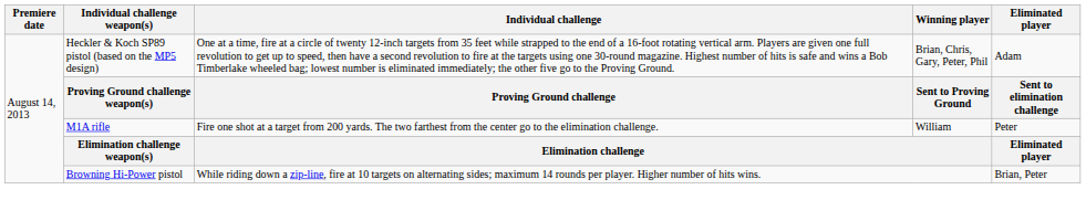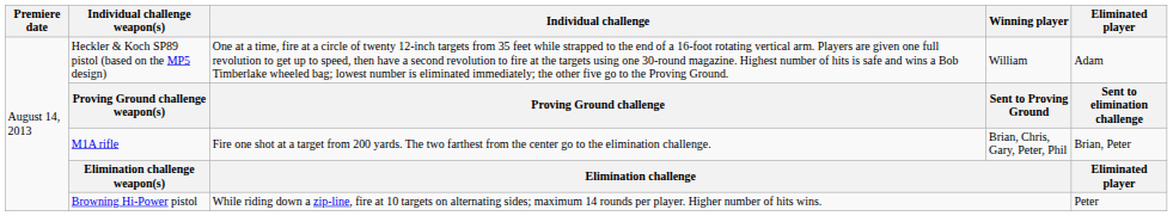Heckler & Koch SP89 pistol (based on the MP5 design) | Winning player: Brian, Chris, Gary, Peter, Phil -> William
M1A rifle | Winning player: William -> Brian, Chris, Gary, Peter, Phil
M1A rifle | Eliminated player: Peter -> Brian, Peter
Browning Hi-Power pistol | Eliminated player: Brian, Peter -> Peter
